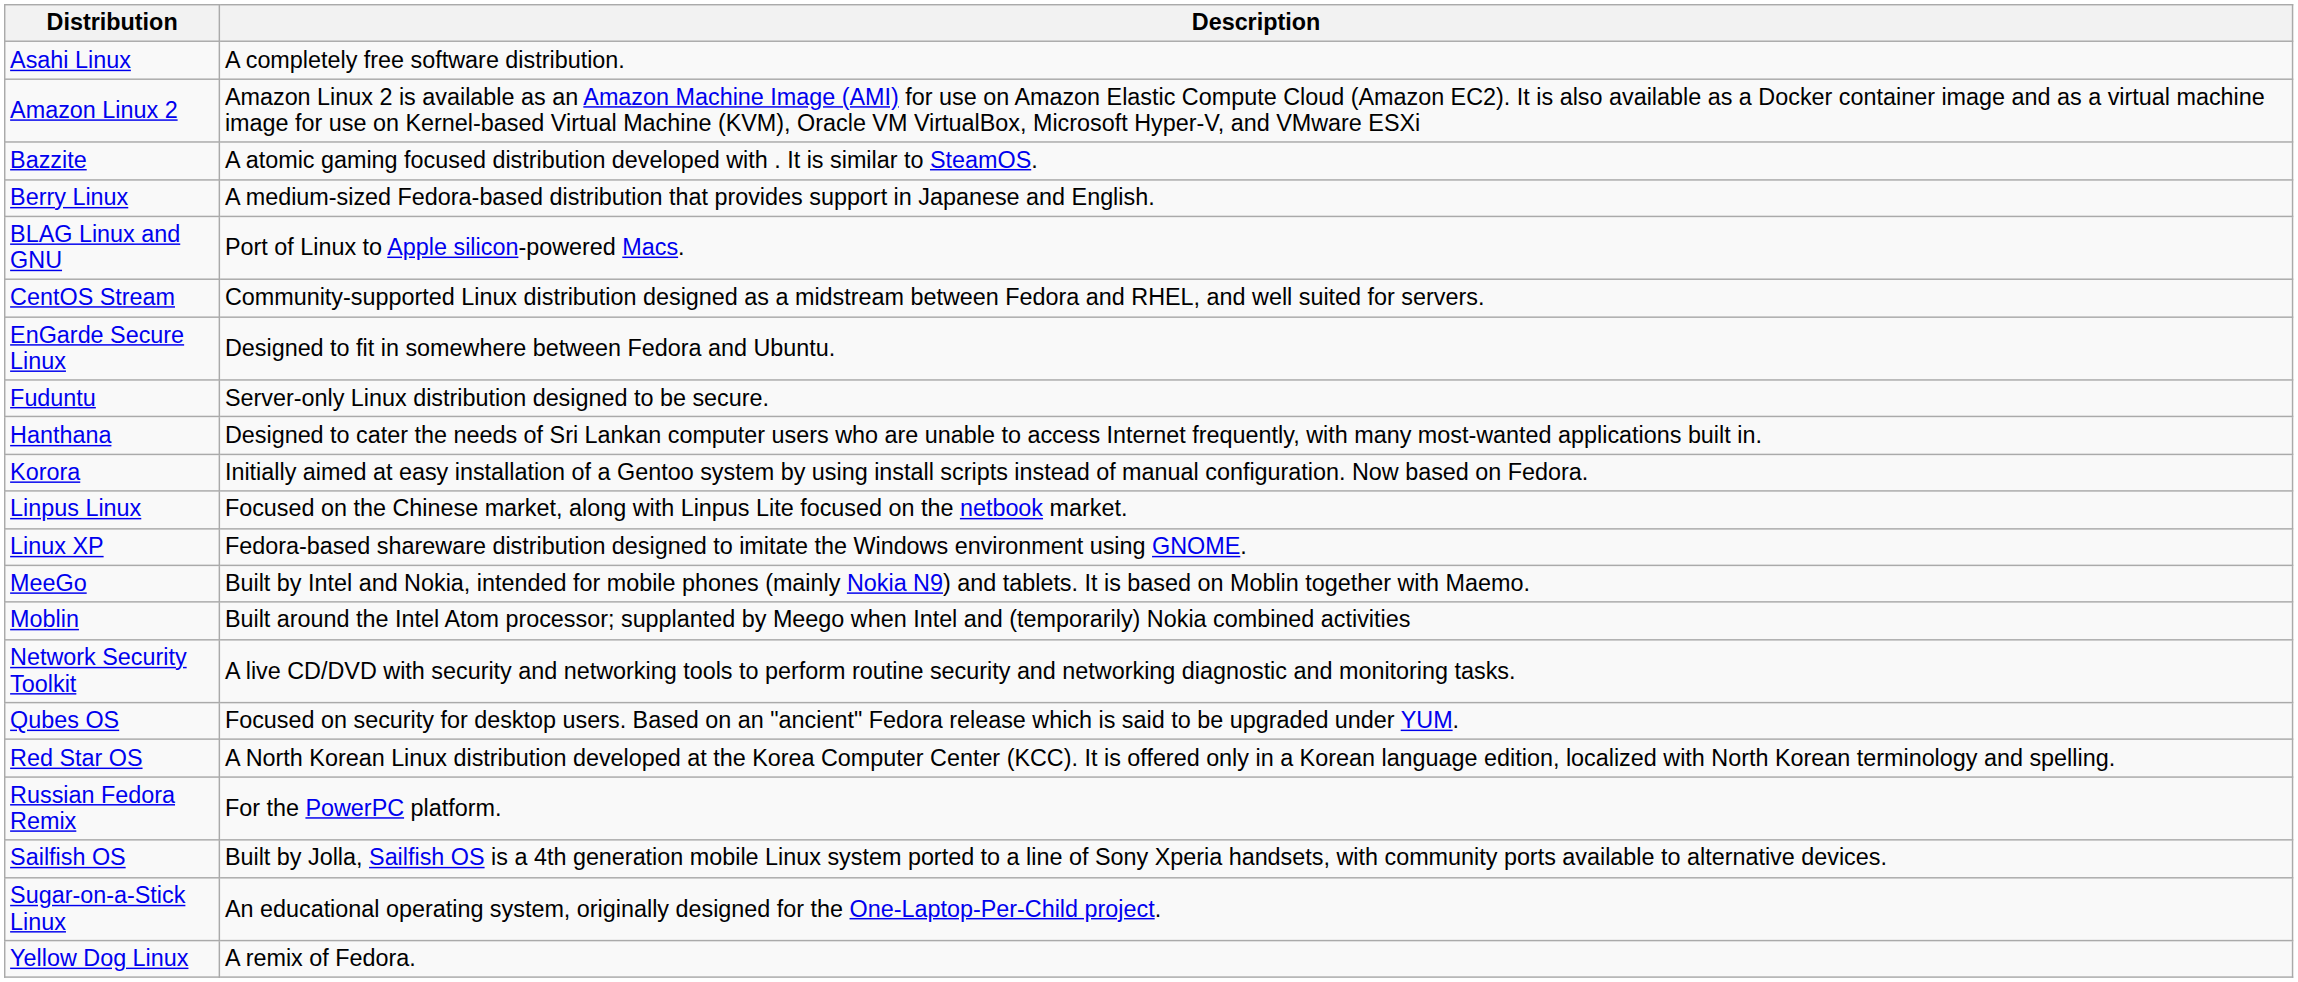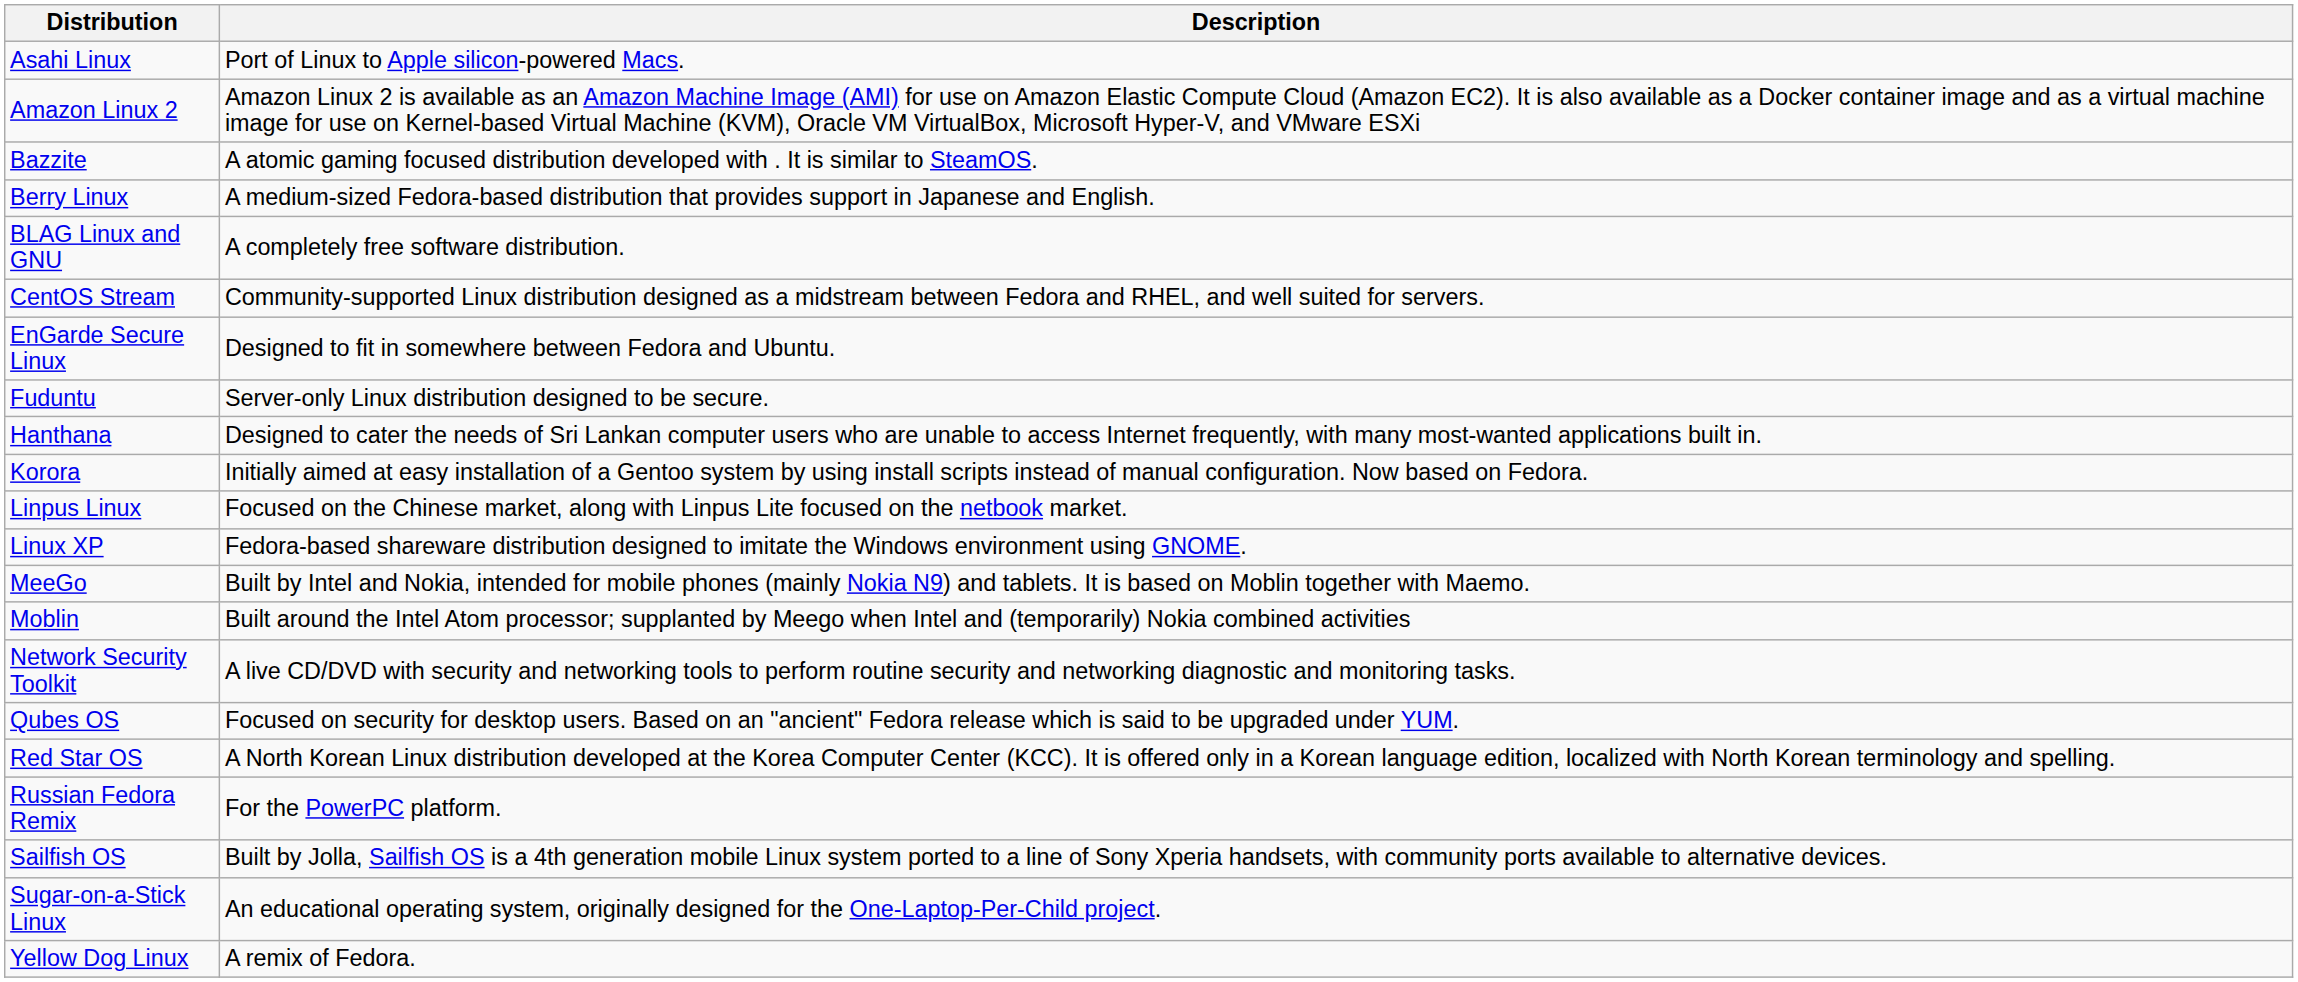Asahi Linux | Description: A completely free software distribution. -> Port of Linux to Apple silicon-powered Macs.
BLAG Linux and GNU | Description: Port of Linux to Apple silicon-powered Macs. -> A completely free software distribution.
